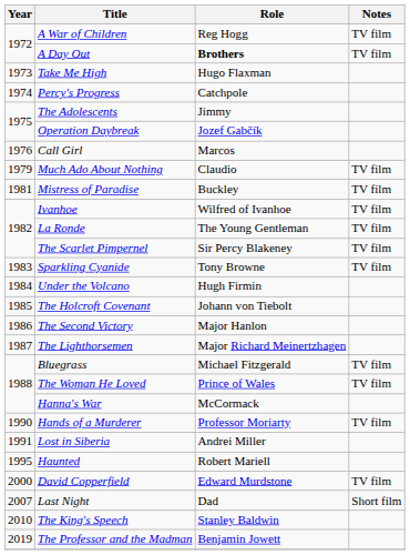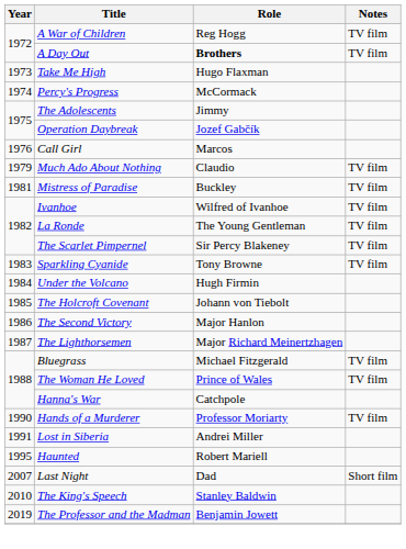Percy's Progress | Role: Catchpole -> McCormack
Hanna's War | Role: McCormack -> Catchpole
- row: 2000 | David Copperfield | Edward Murdstone | TV film
